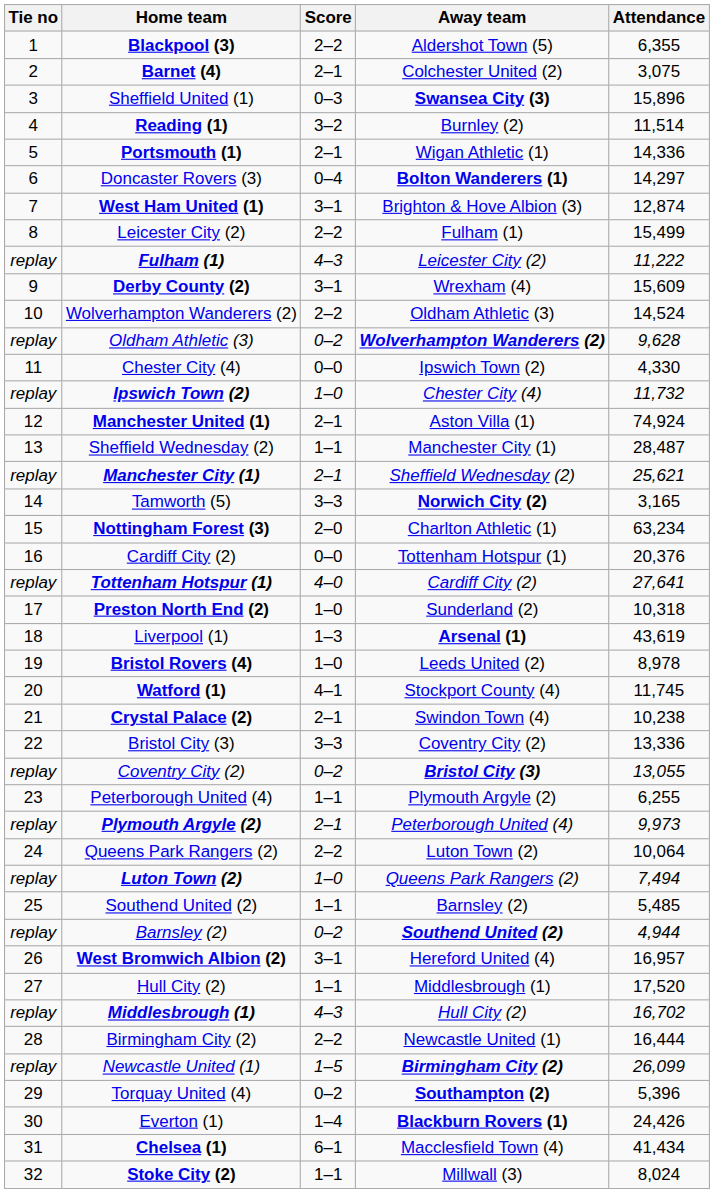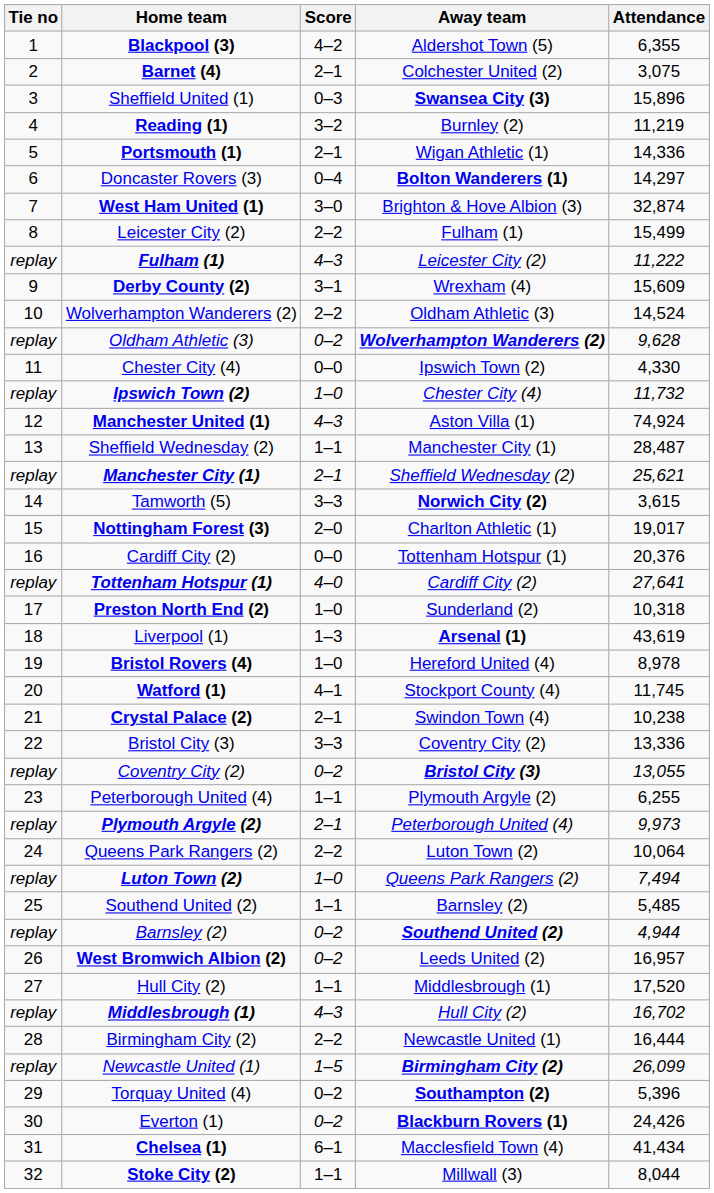Blackpool (3) | Score: 2–2 -> 4–2
Reading (1) | Attendance: 11,514 -> 11,219
West Ham United (1) | Score: 3–1 -> 3–0
West Ham United (1) | Attendance: 12,874 -> 32,874
Manchester United (1) | Score: 2–1 -> 4–3
Tamworth (5) | Attendance: 3,165 -> 3,615
Nottingham Forest (3) | Attendance: 63,234 -> 19,017
Bristol Rovers (4) | Away team: Leeds United (2) -> Hereford United (4)
West Bromwich Albion (2) | Score: 3–1 -> 0–2
West Bromwich Albion (2) | Away team: Hereford United (4) -> Leeds United (2)
Everton (1) | Score: 1–4 -> 0–2
Stoke City (2) | Attendance: 8,024 -> 8,044
